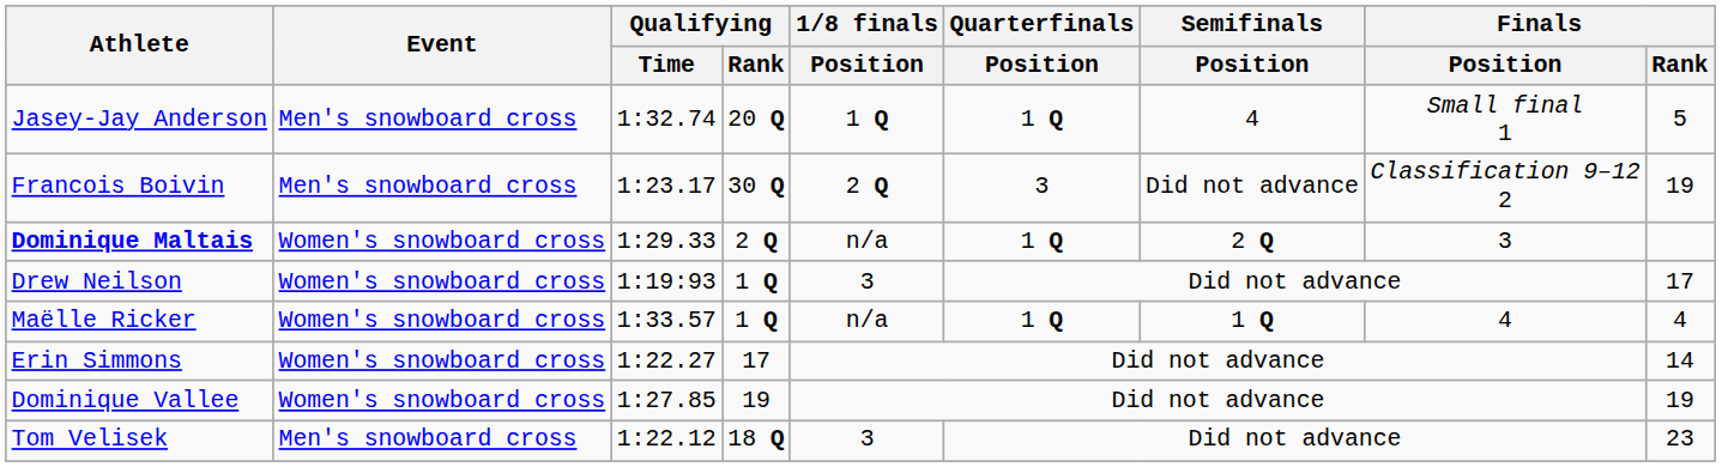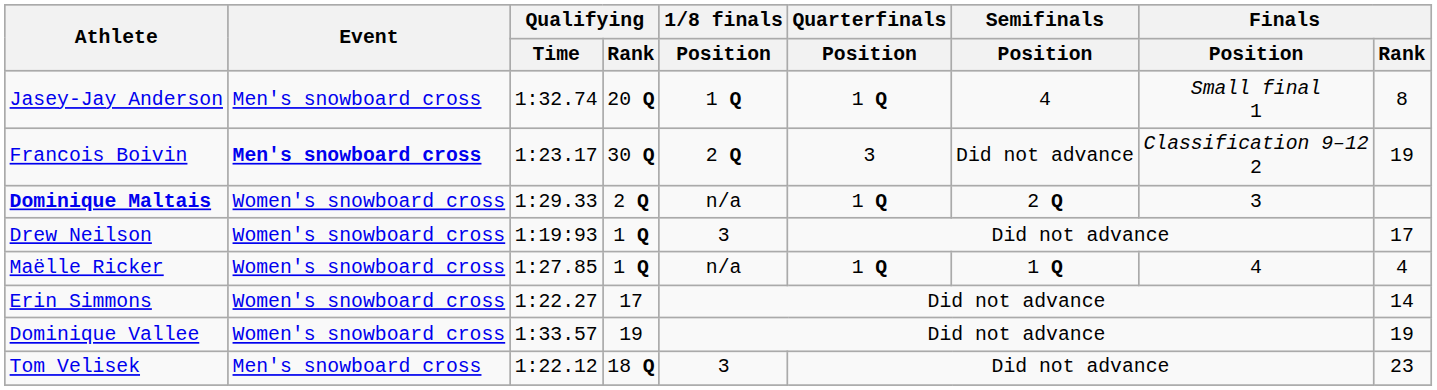Jasey-Jay Anderson | Finals / Rank: 5 -> 8
Francois Boivin | Event: normal -> bold
Maëlle Ricker | Qualifying / Time: 1:33.57 -> 1:27.85
Dominique Vallee | Qualifying / Time: 1:27.85 -> 1:33.57
